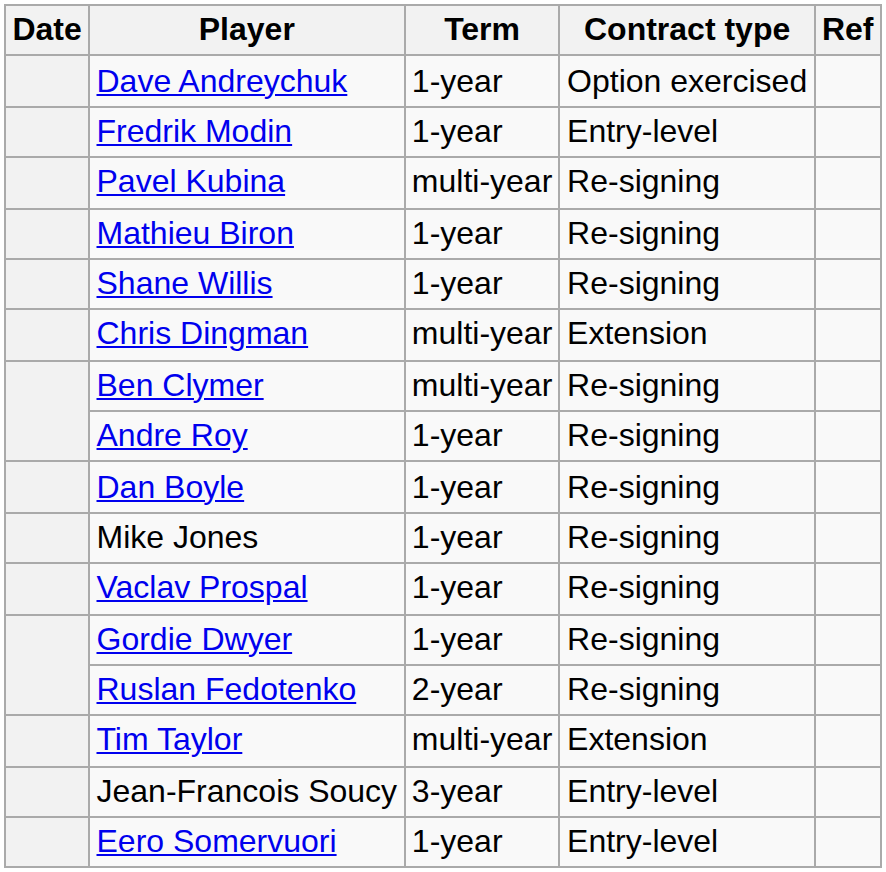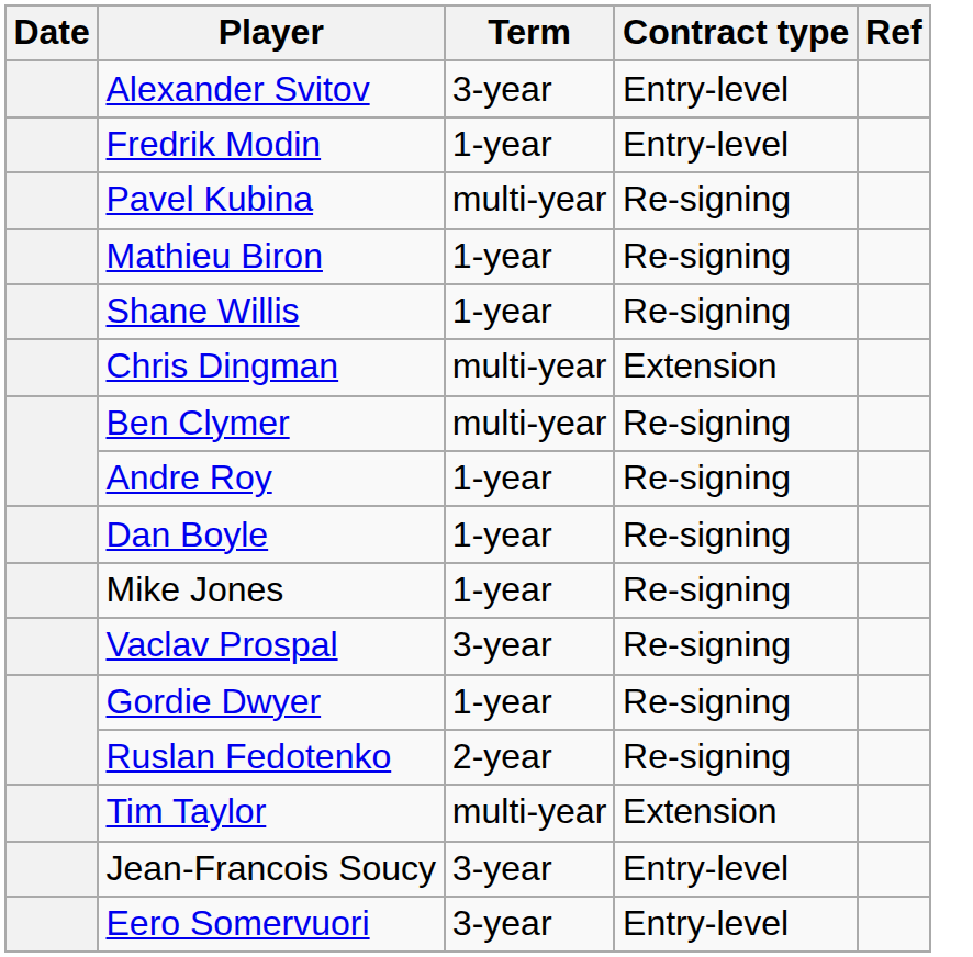+ row: Alexander Svitov | 3-year | Entry-level
- row: Dave Andreychuk | 1-year | Option exercised
Vaclav Prospal | Term: 1-year -> 3-year
Eero Somervuori | Term: 1-year -> 3-year
